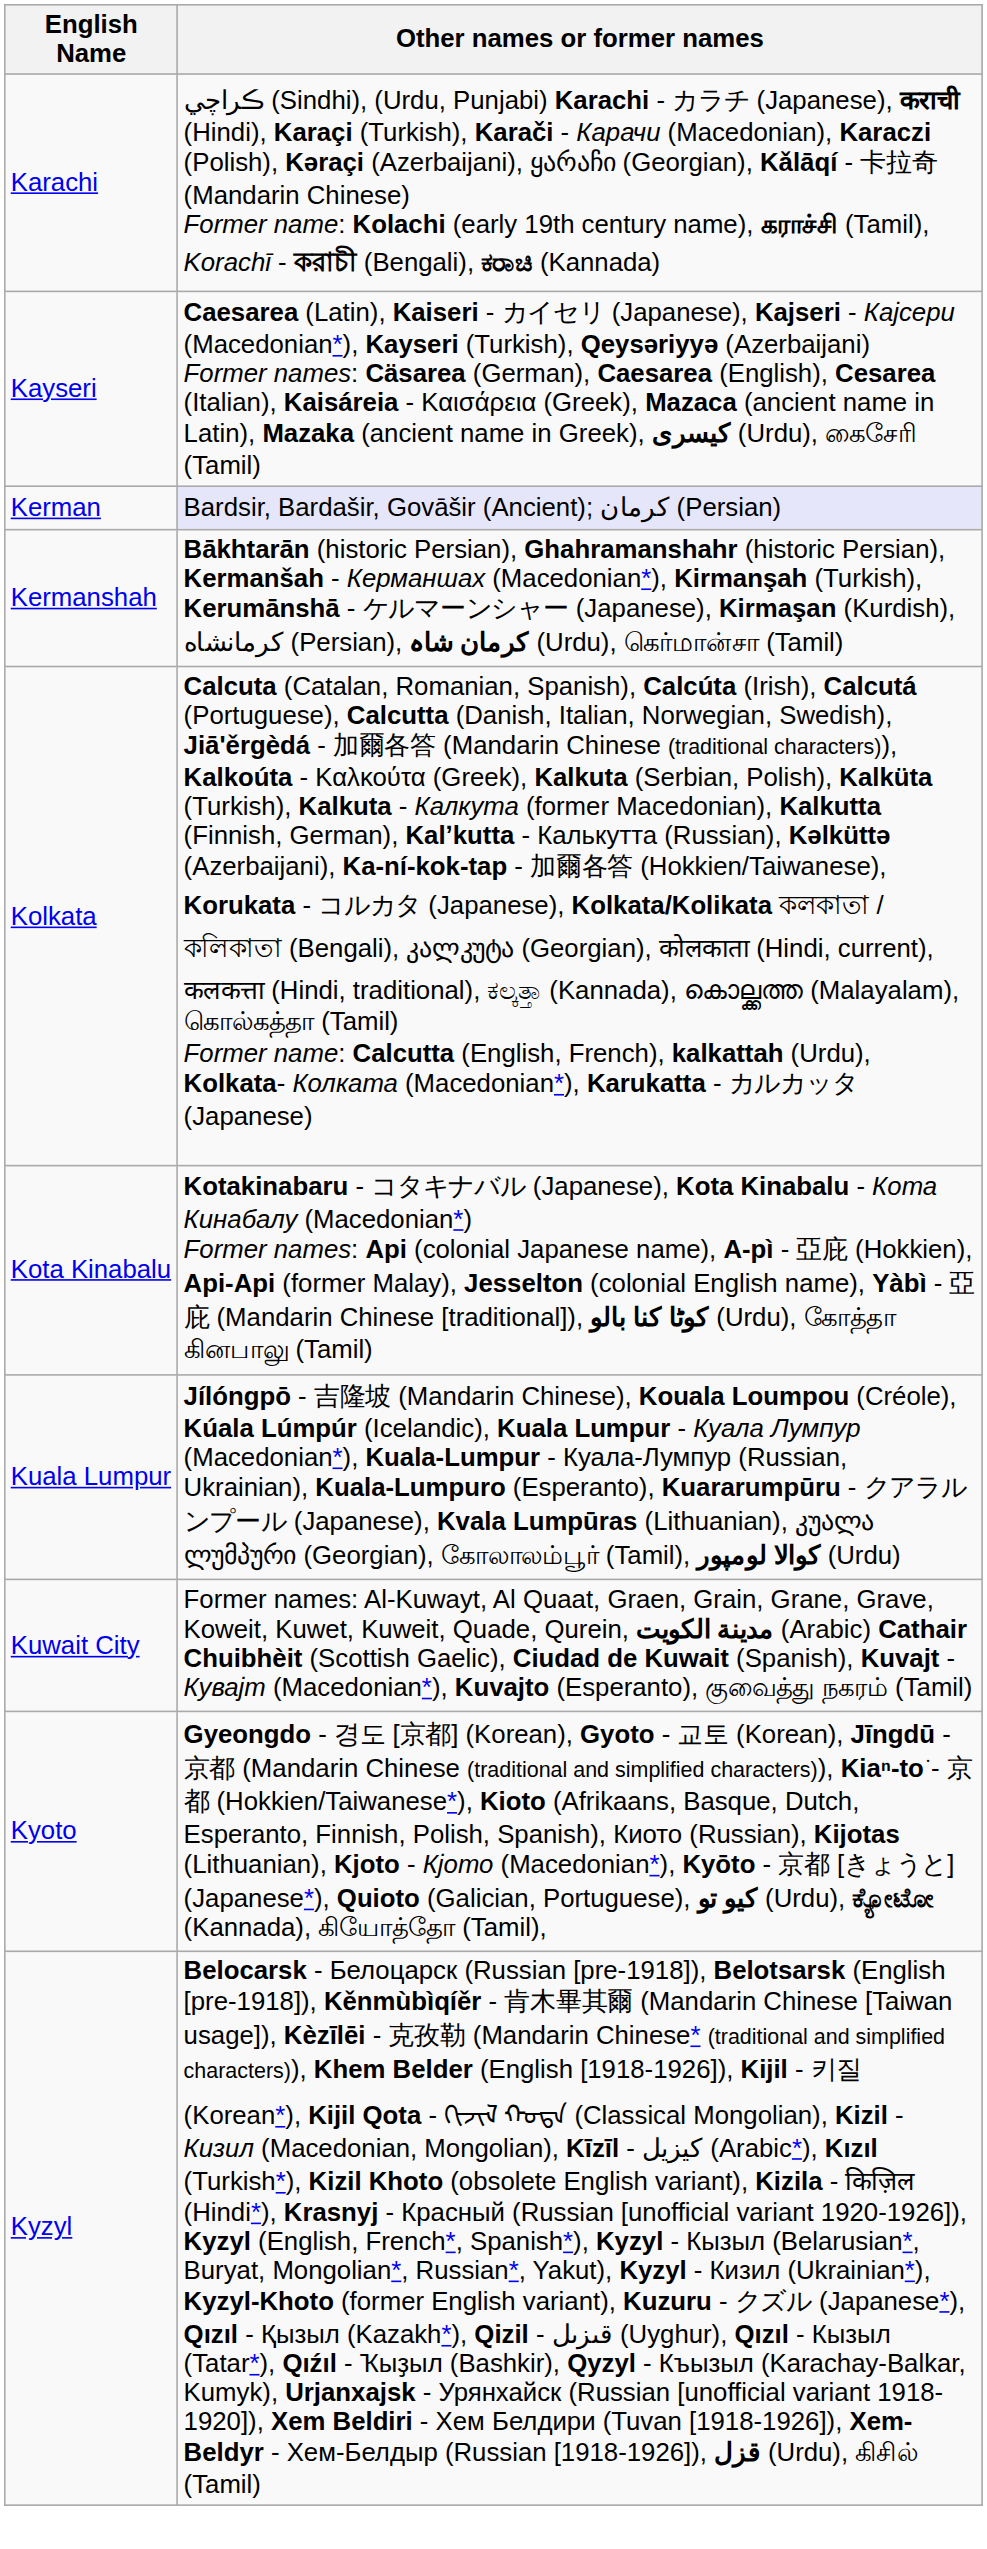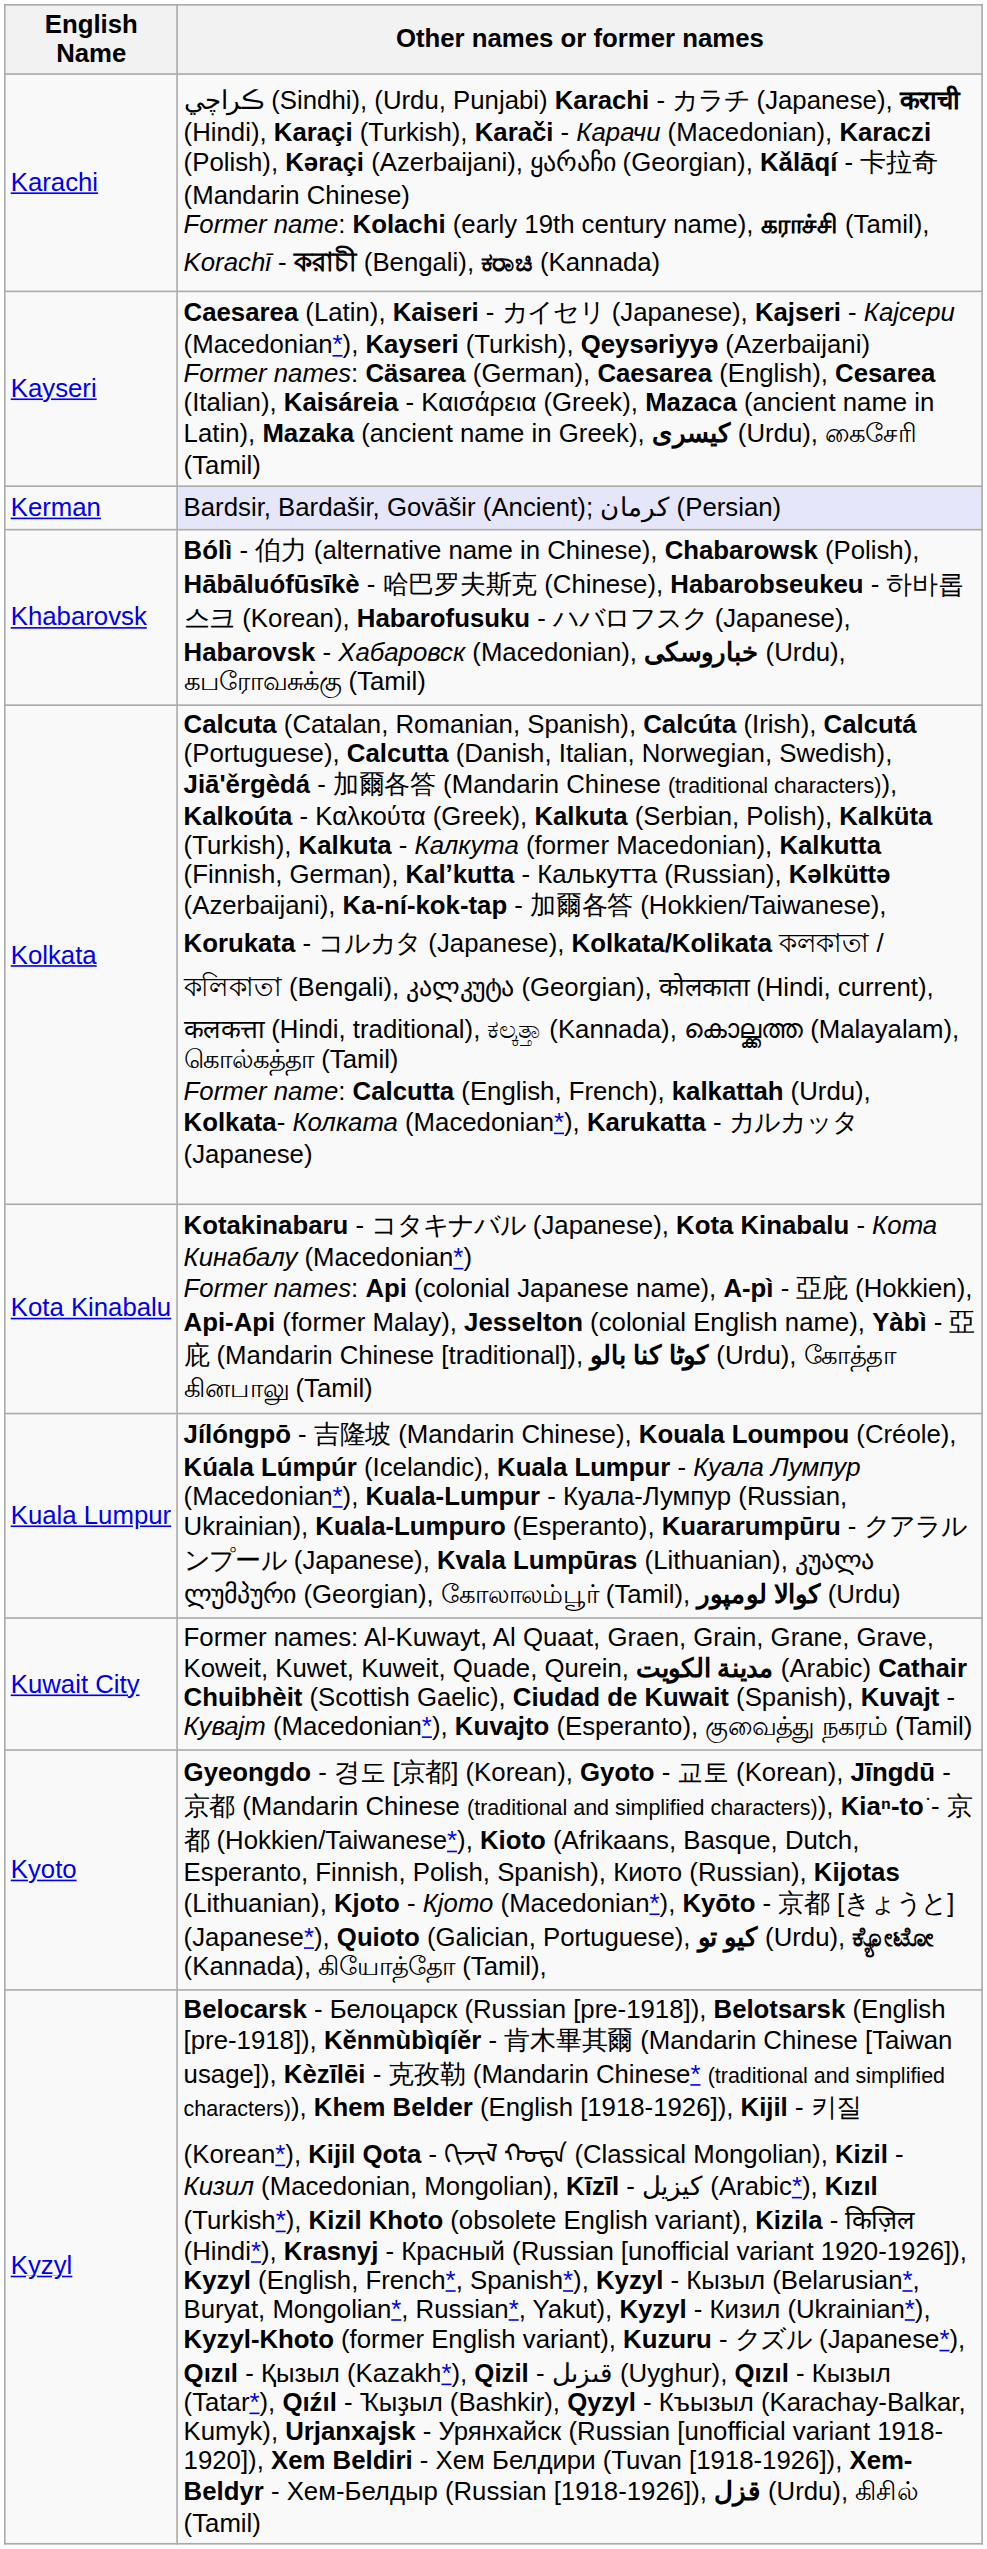- row: Kermanshah | Bākhtarān (historic Persian), Ghahramanshahr (historic Persian), Kermanšah - Керманшах (Macedonian*), Kirmanşah (Turkish), Kerumānshā - ケルマーンシャー (Japanese), Kirmaşan (Kurdish), کرمانشاه (Persian), کرمان شاہ (Urdu), கெர்மான்சா (Tamil)
+ row: Khabarovsk | Bólì - 伯力 (alternative name in Chinese), Chabarowsk (Polish), Hābāluófūsīkè - 哈巴罗夫斯克 (Chinese), Habarobseukeu - 하바롭스크 (Korean), Habarofusuku - ハバロフスク (Japanese), Habarovsk - Хабаровск (Macedonian), خباروسکی (Urdu), கபரோவசுக்கு (Tamil)
